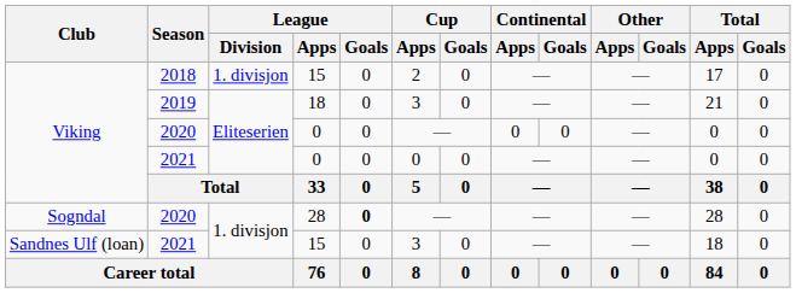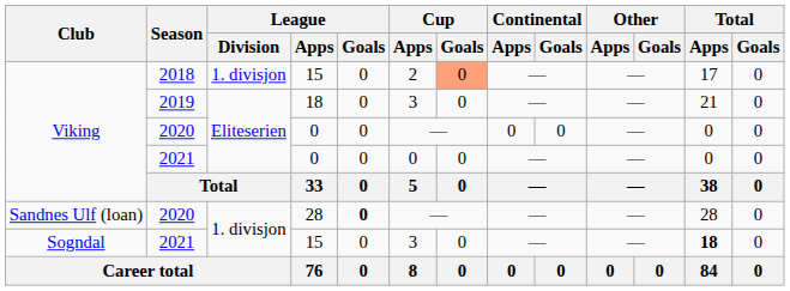2018 | Cup / Goals: no background -> lightsalmon background
2020 / 28 | Club: Sogndal -> Sandnes Ulf (loan)
2021 / 15 | Club: Sandnes Ulf (loan) -> Sogndal
2021 / 15 | Total / Apps: normal -> bold
